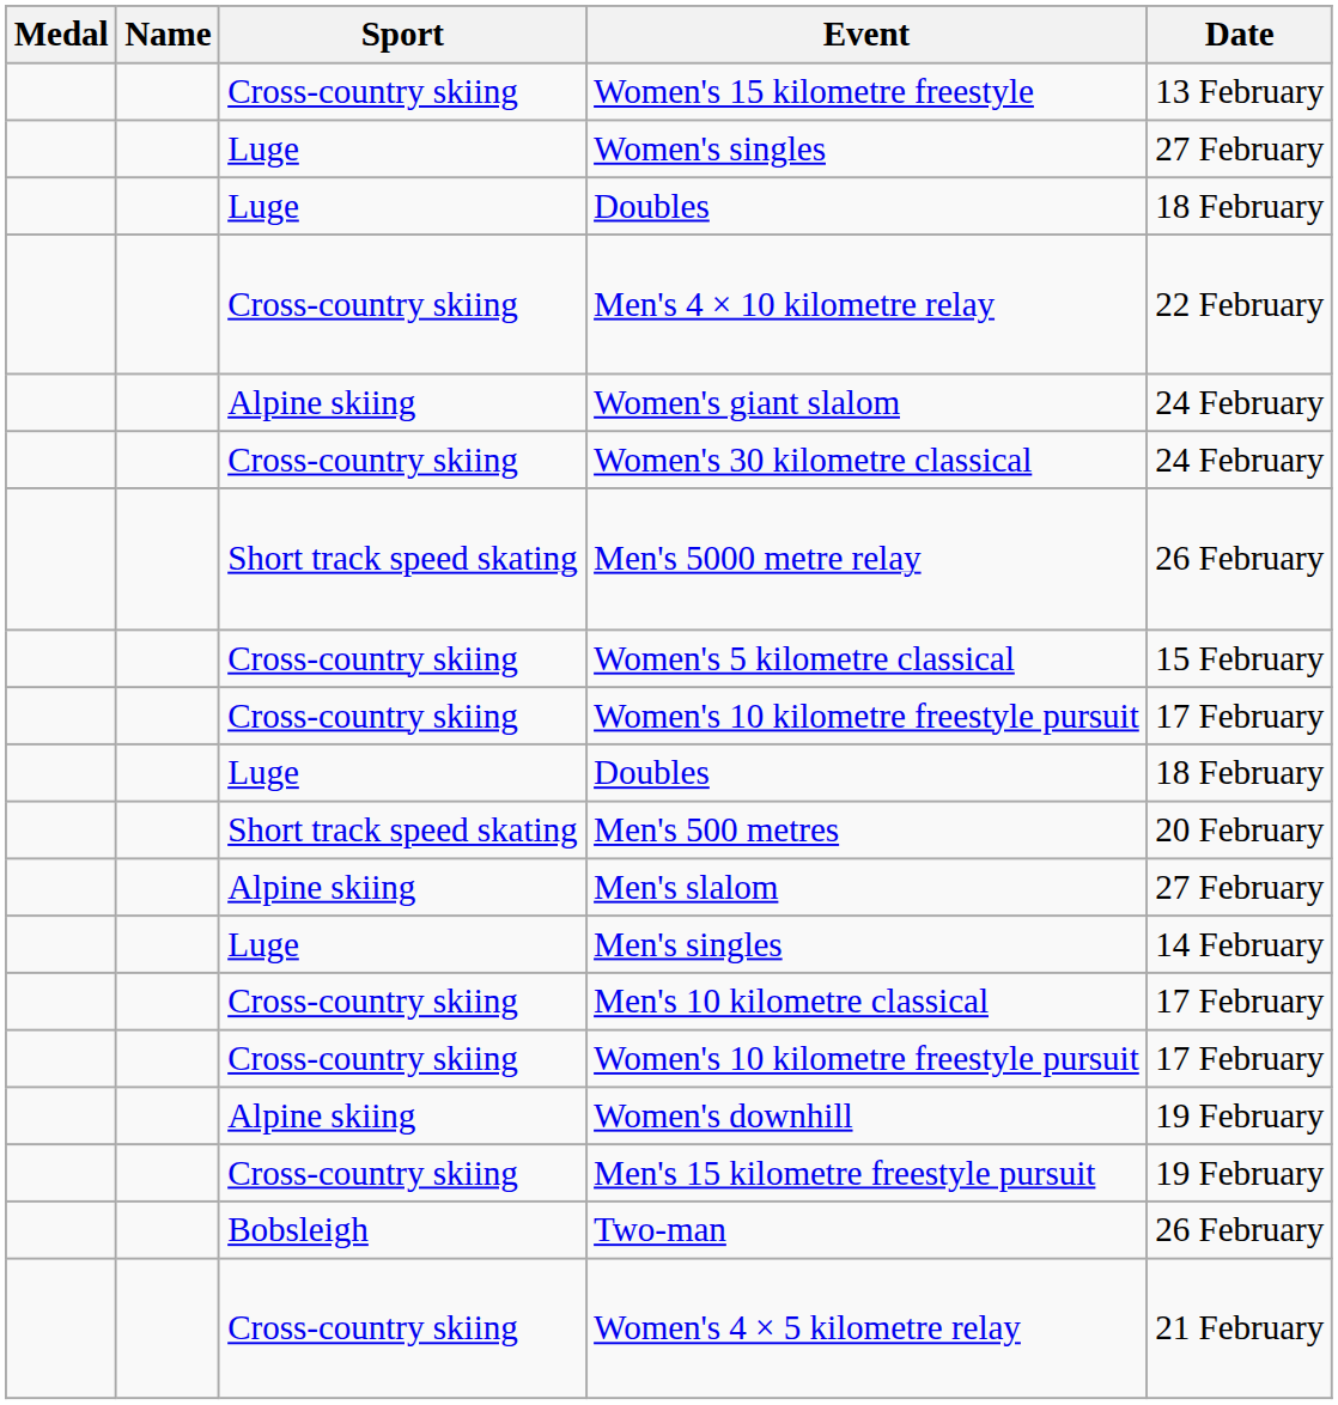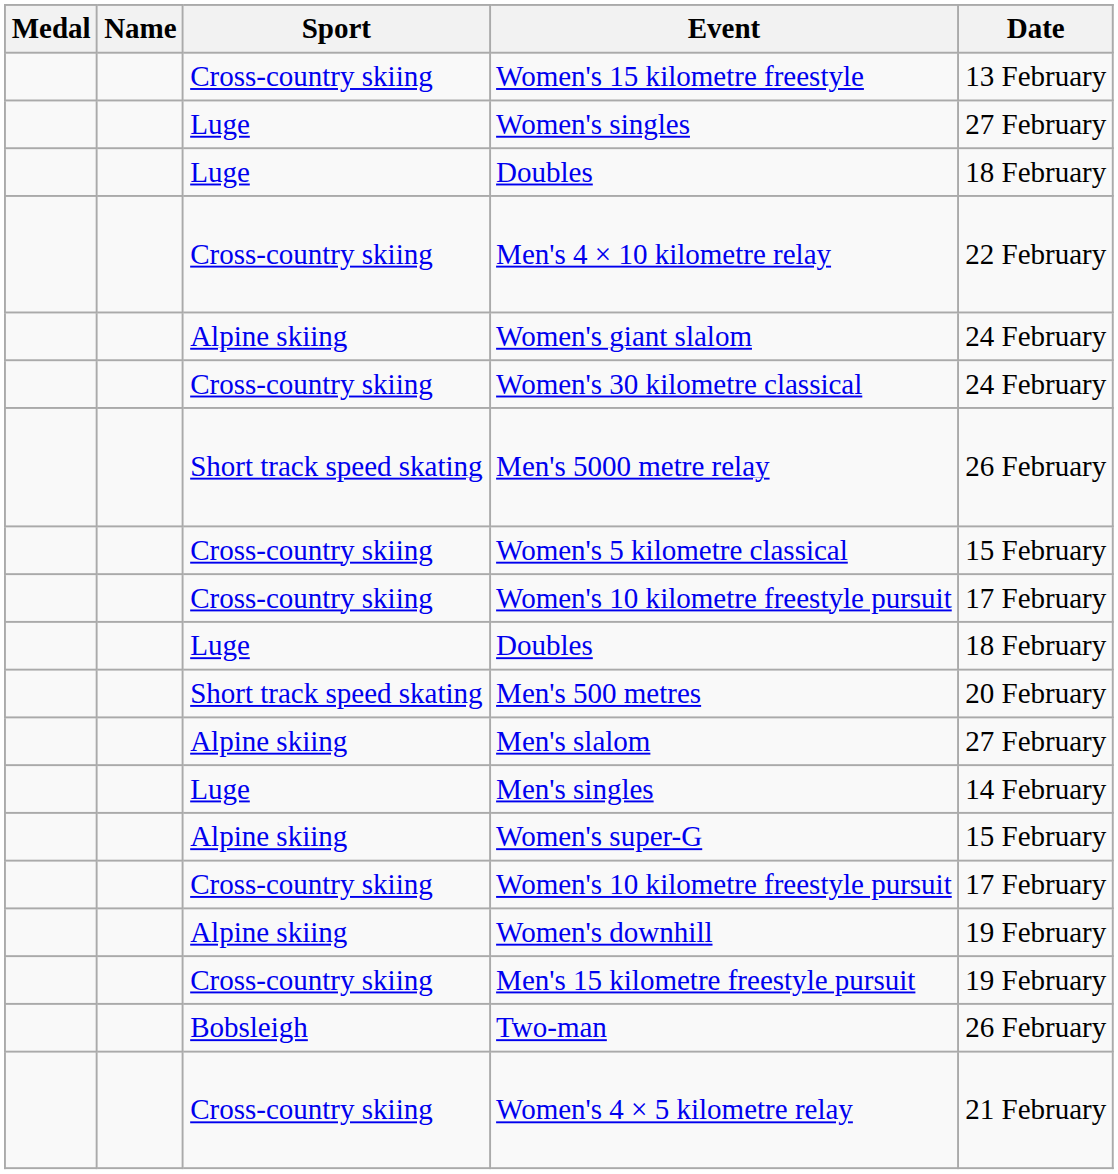+ row: Alpine skiing | Women's super-G | 15 February
- row: Cross-country skiing | Men's 10 kilometre classical | 17 February
